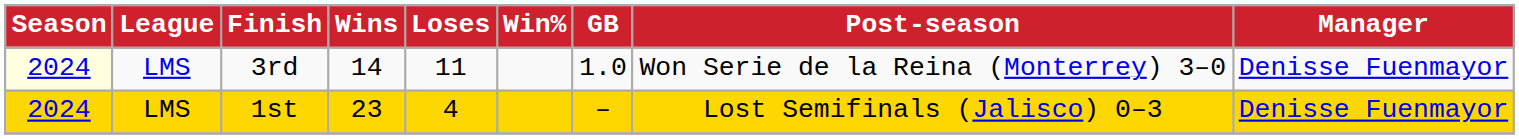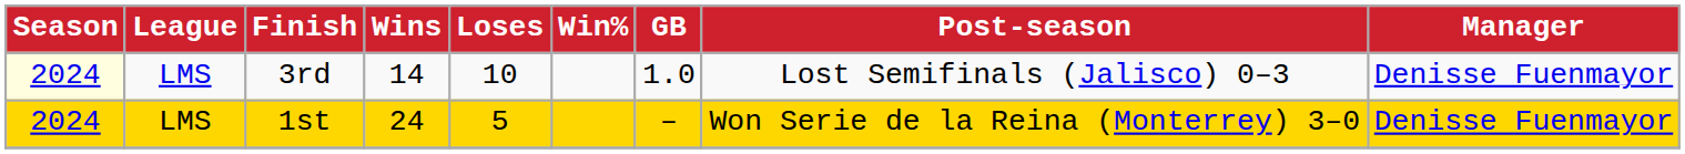3rd | Loses: 11 -> 10
3rd | Post-season: Won Serie de la Reina (Monterrey) 3–0 -> Lost Semifinals (Jalisco) 0–3
1st | Wins: 23 -> 24
1st | Loses: 4 -> 5
1st | Post-season: Lost Semifinals (Jalisco) 0–3 -> Won Serie de la Reina (Monterrey) 3–0
